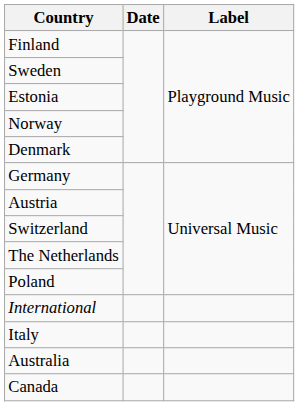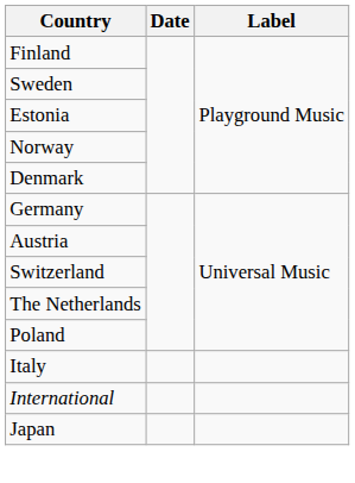rows swapped: International <-> Italy
- row: Australia
- row: Canada
+ row: Japan
